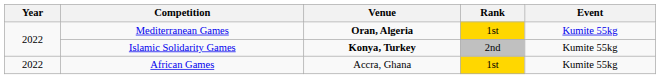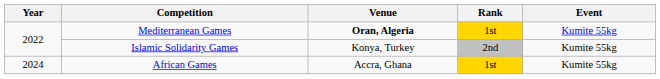Islamic Solidarity Games | Venue: bold -> normal
African Games | Year: 2022 -> 2024
